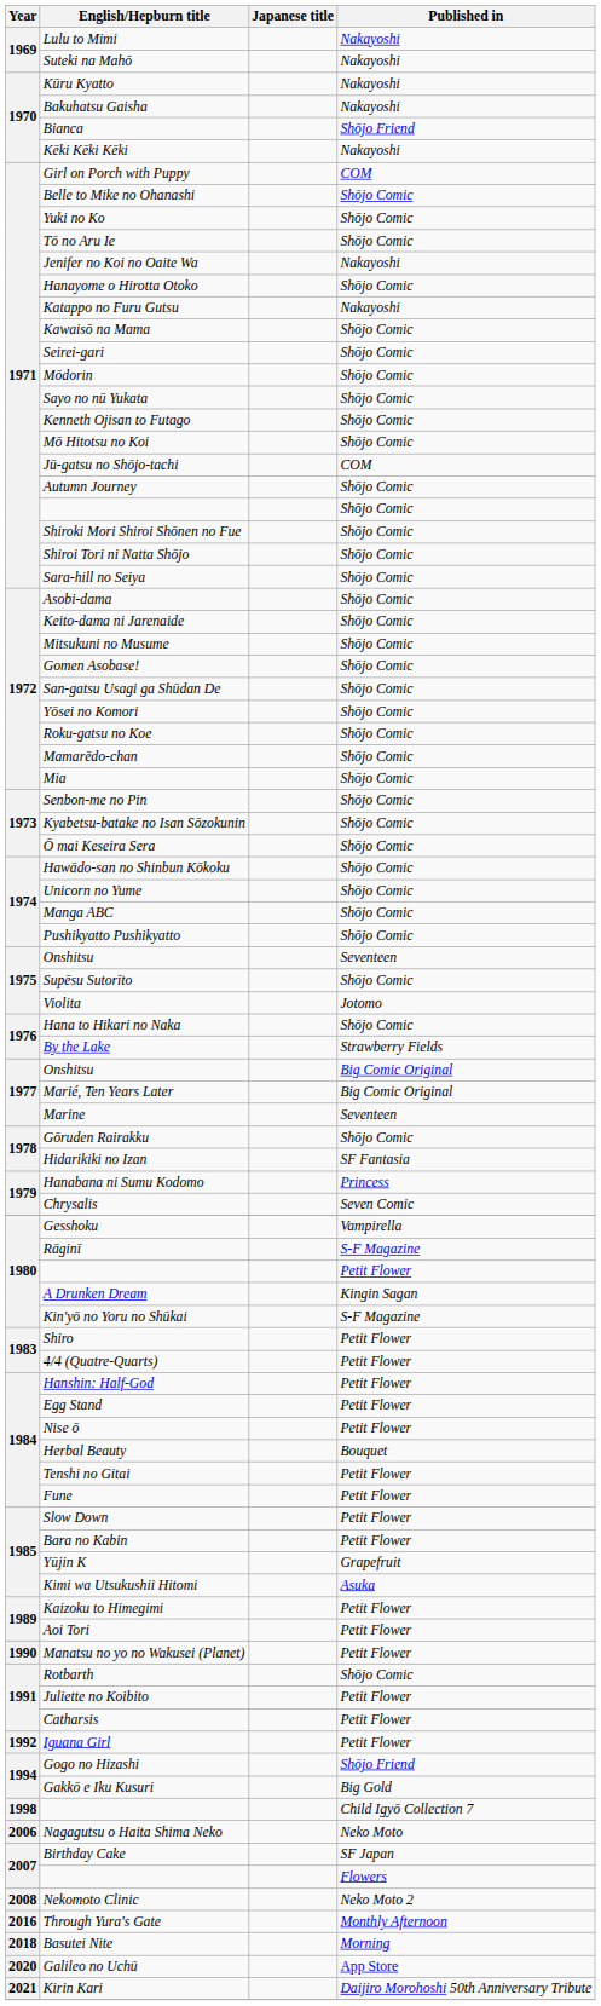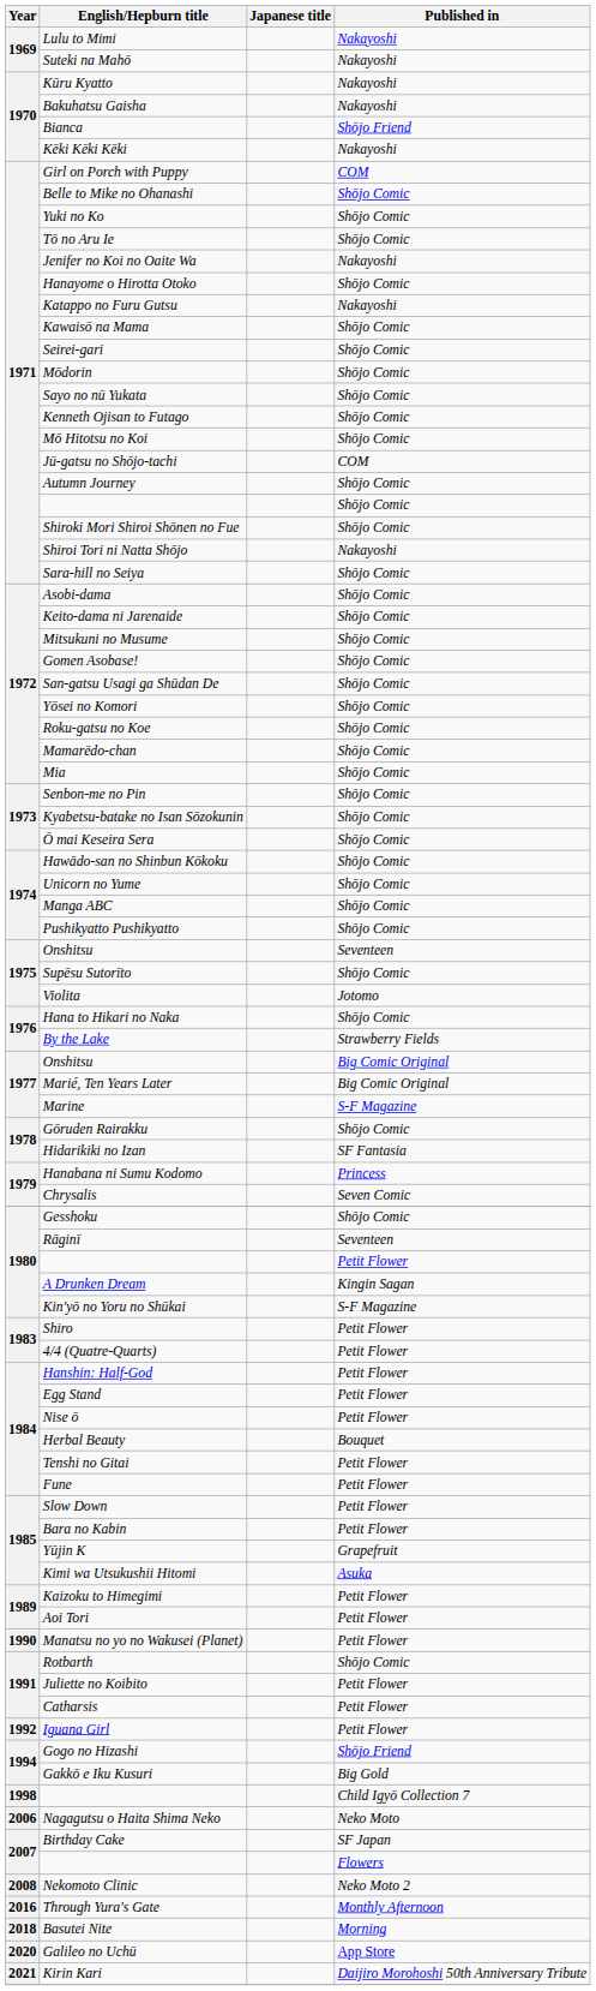Shiroi Tori ni Natta Shōjo | Published in: Shōjo Comic -> Nakayoshi
Marine | Published in: Seventeen -> S-F Magazine
Gesshoku | Published in: Vampirella -> Shōjo Comic
Rāginī | Published in: S-F Magazine -> Seventeen
